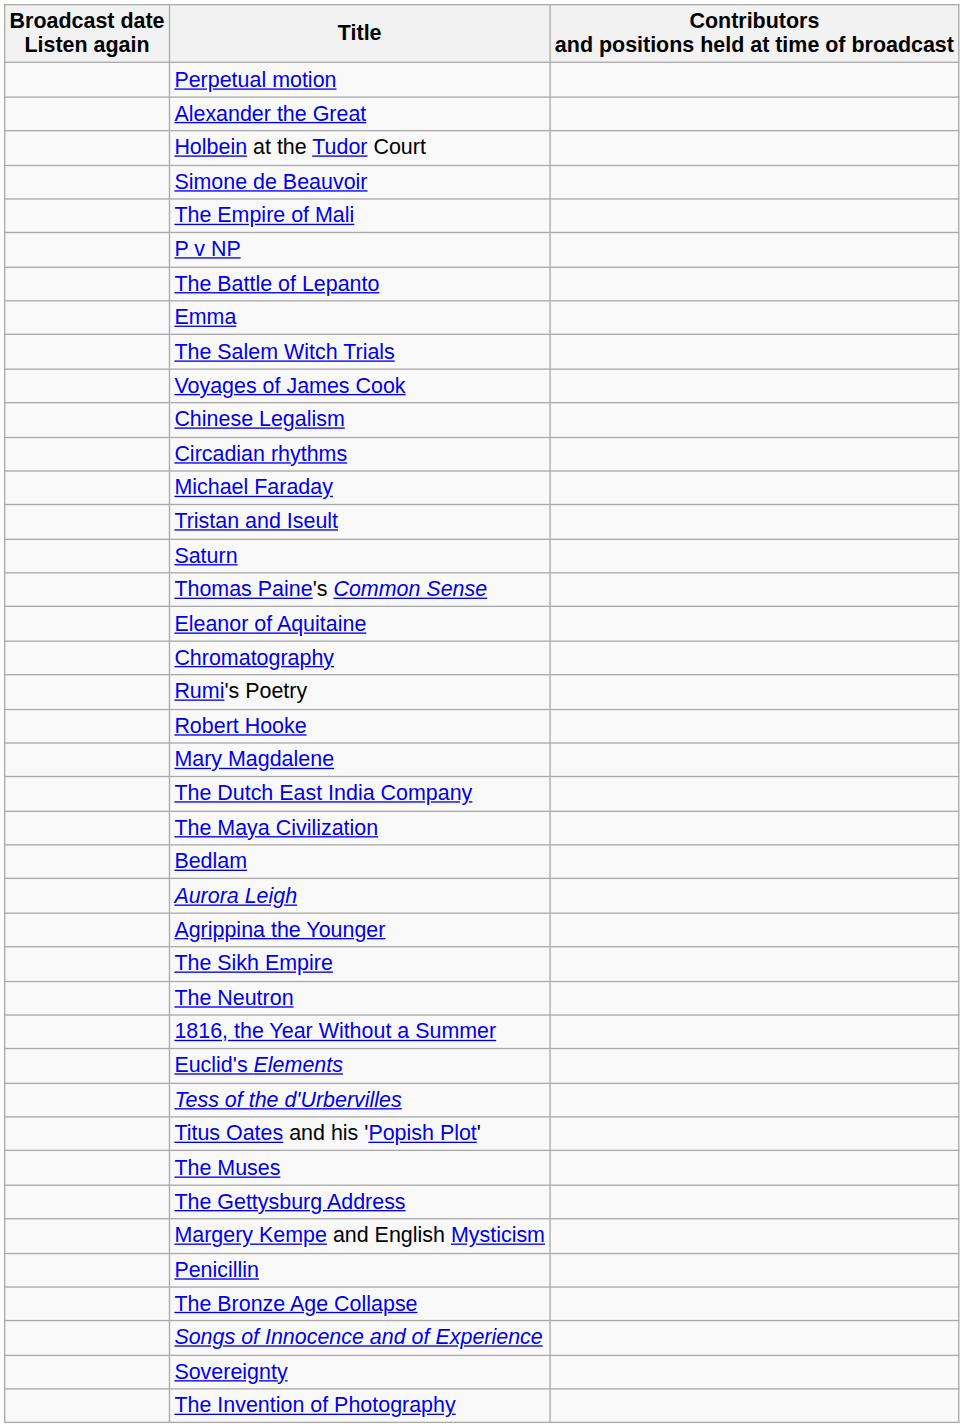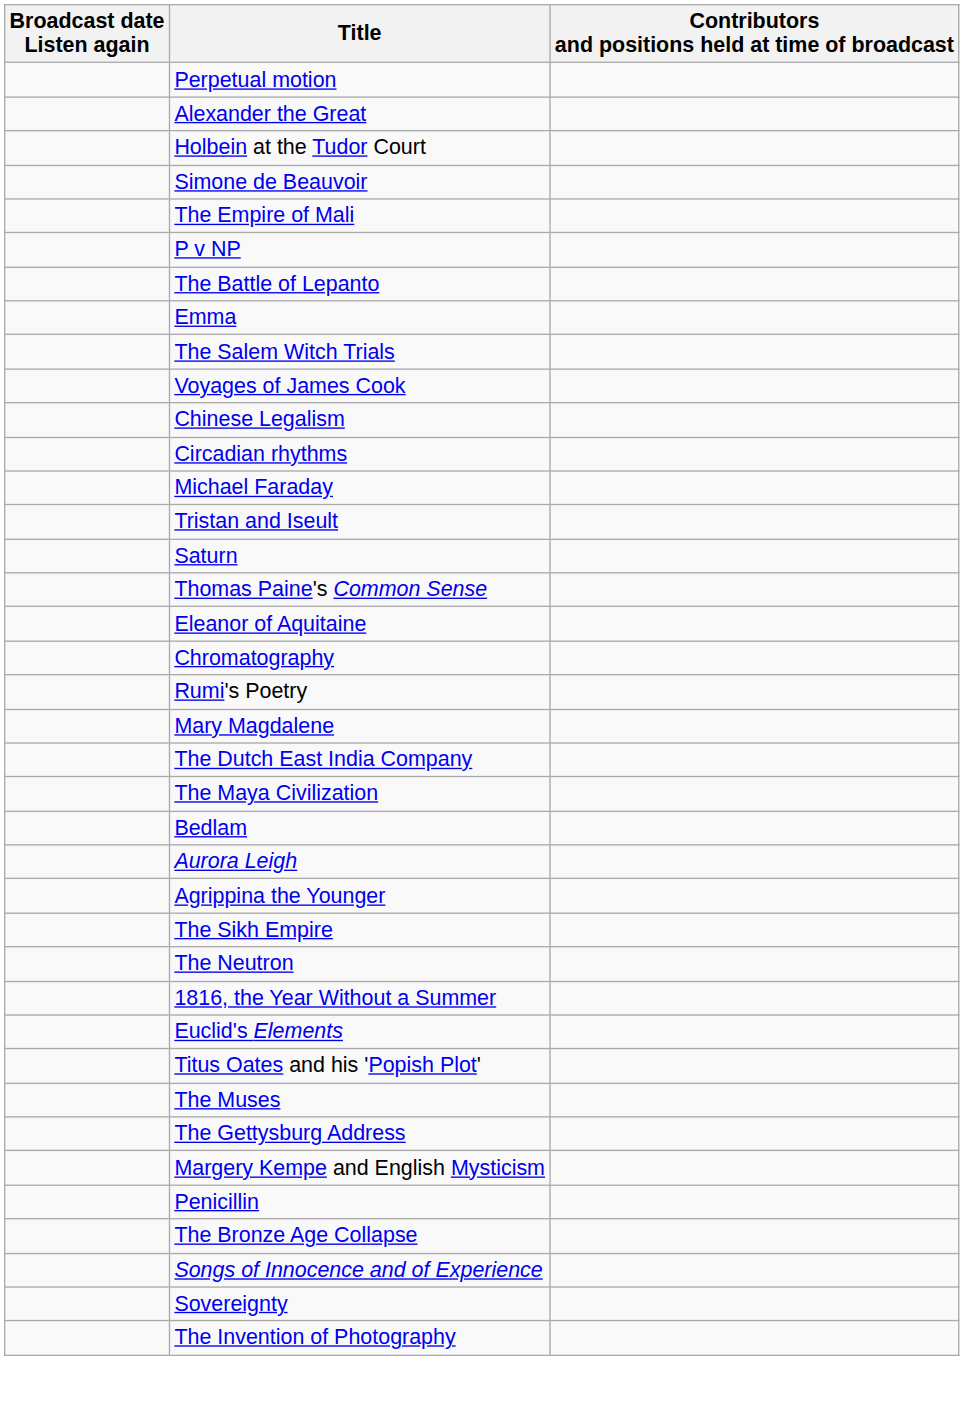- row: Robert Hooke
- row: Tess of the d'Urbervilles
